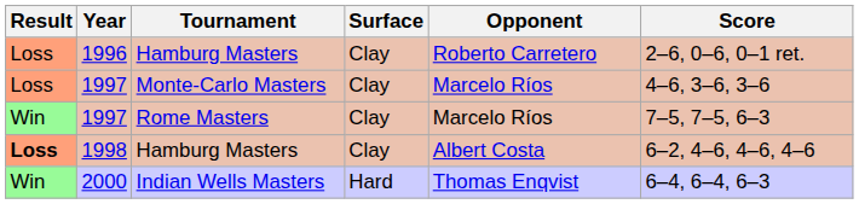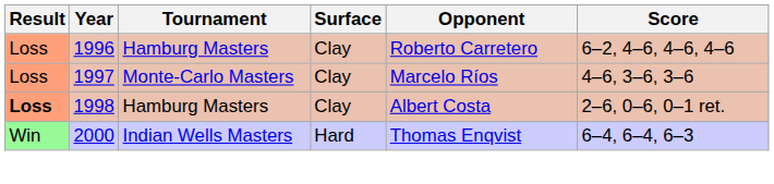1996 | Score: 2–6, 0–6, 0–1 ret. -> 6–2, 4–6, 4–6, 4–6
- row: Win | 1997 | Rome Masters | Clay | Marcelo Ríos | 7–5, 7–5, 6–3
1998 | Score: 6–2, 4–6, 4–6, 4–6 -> 2–6, 0–6, 0–1 ret.
